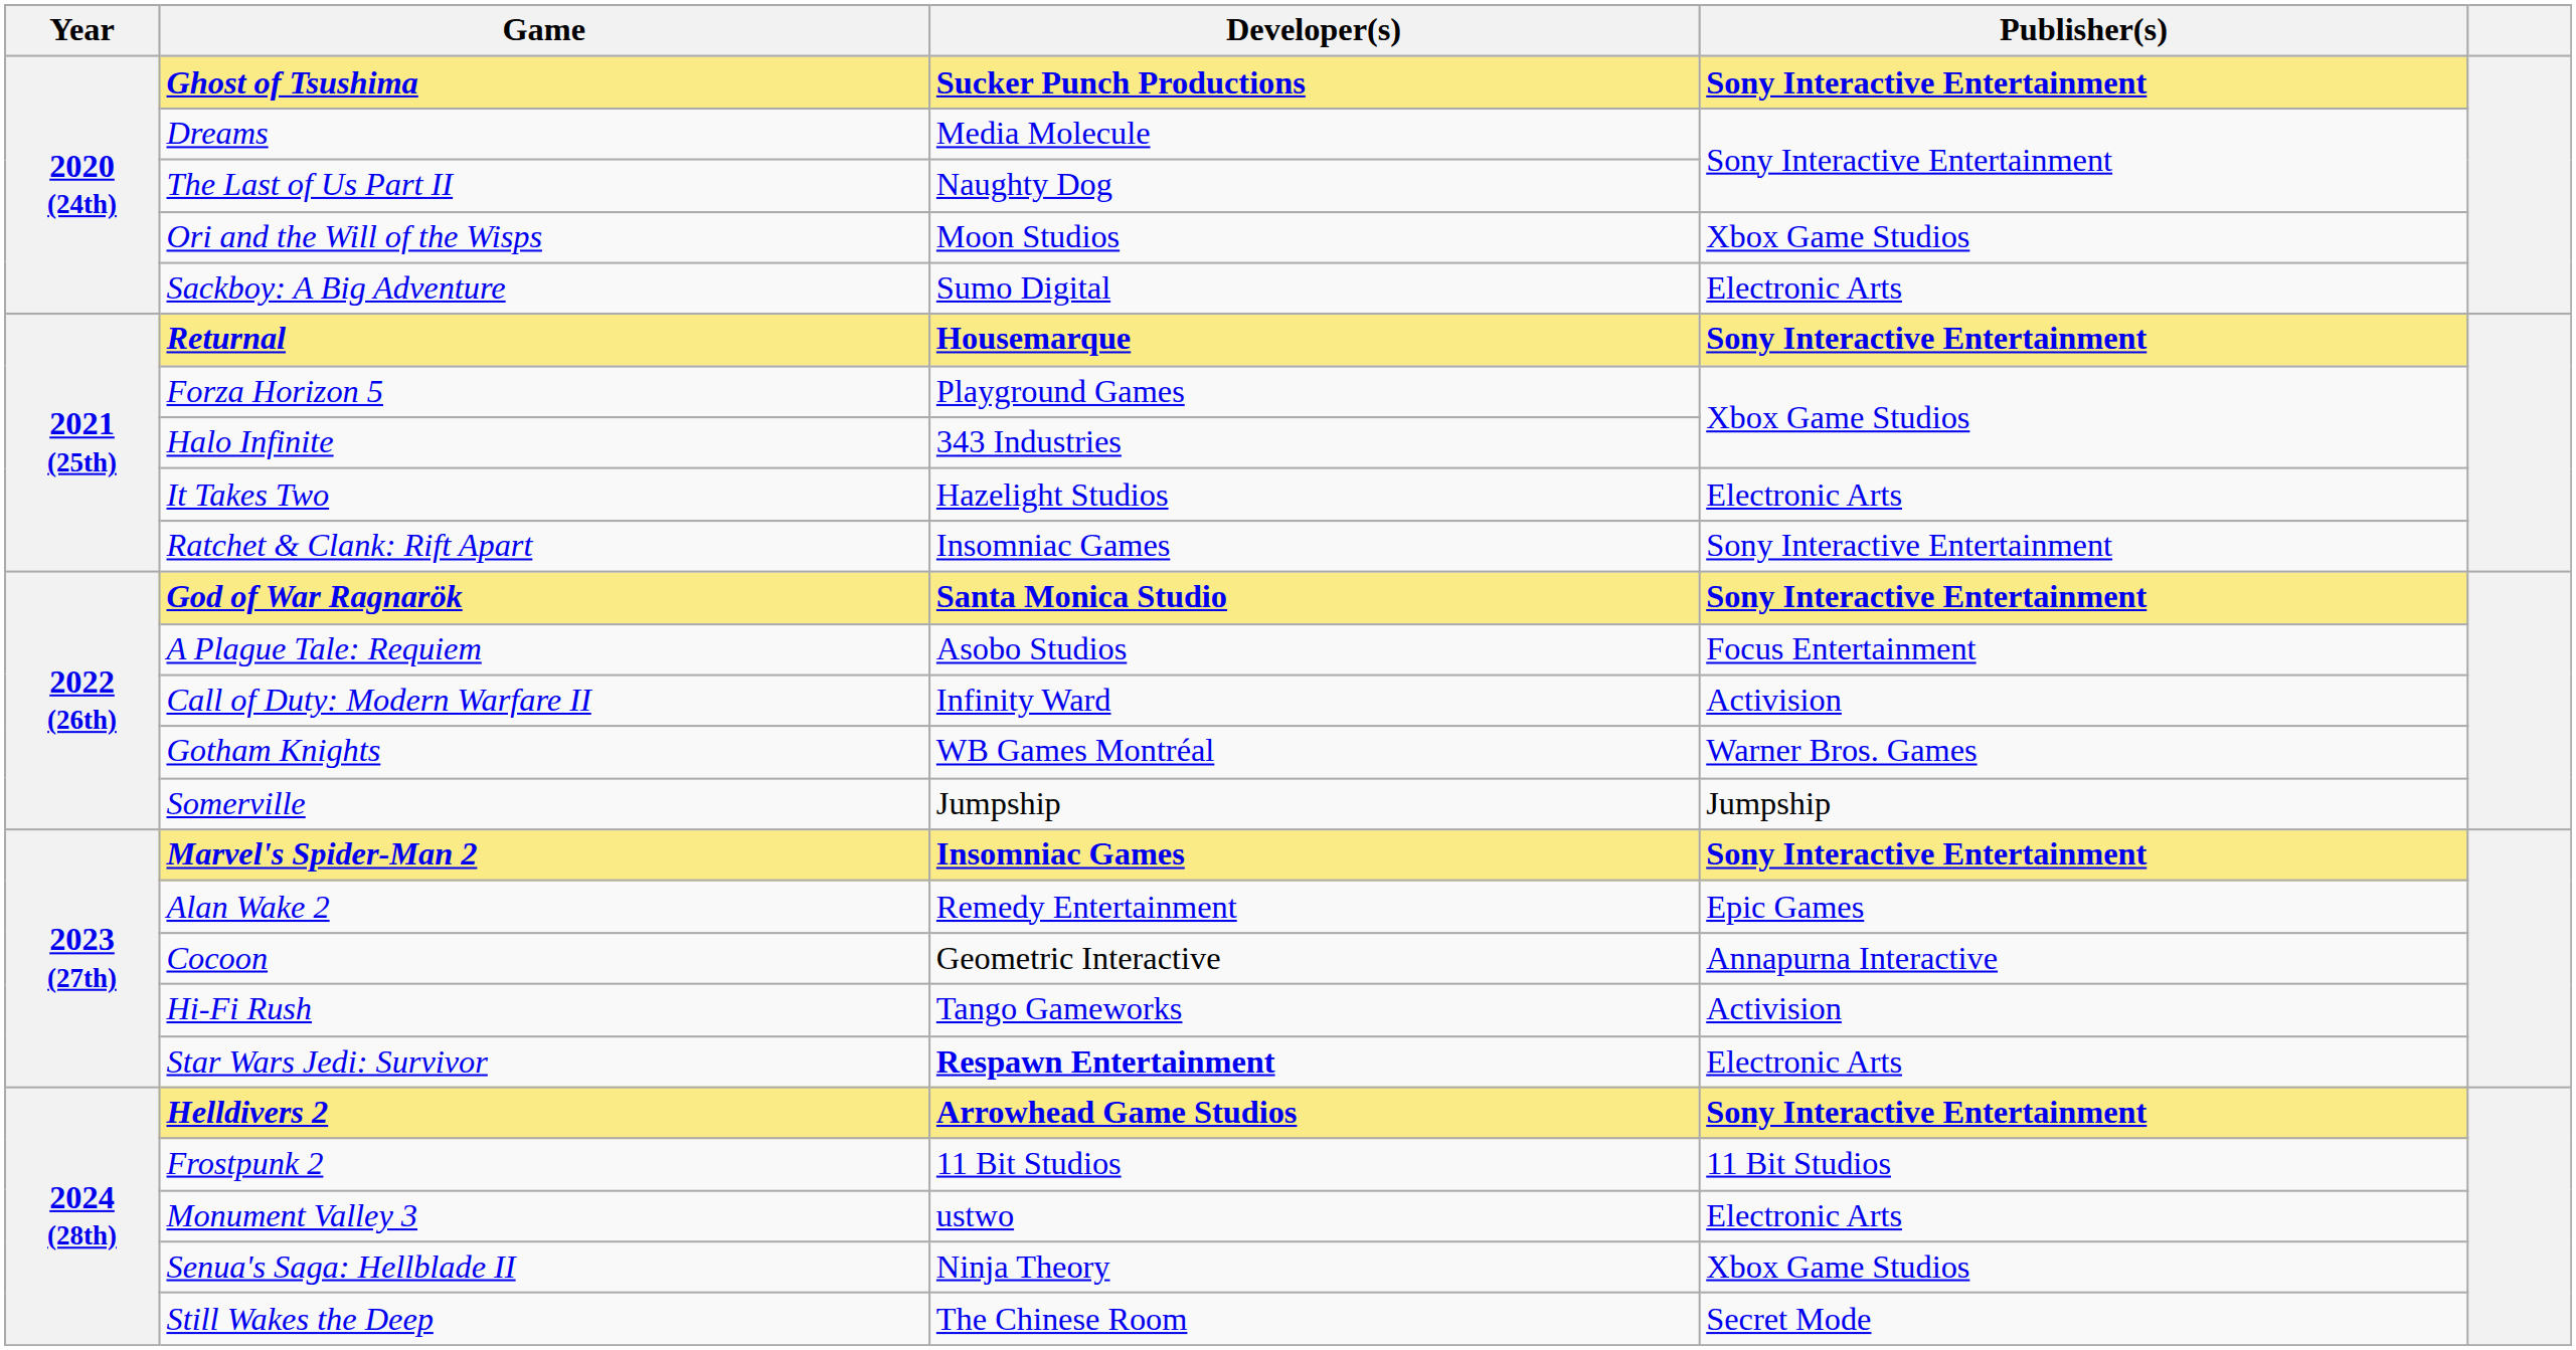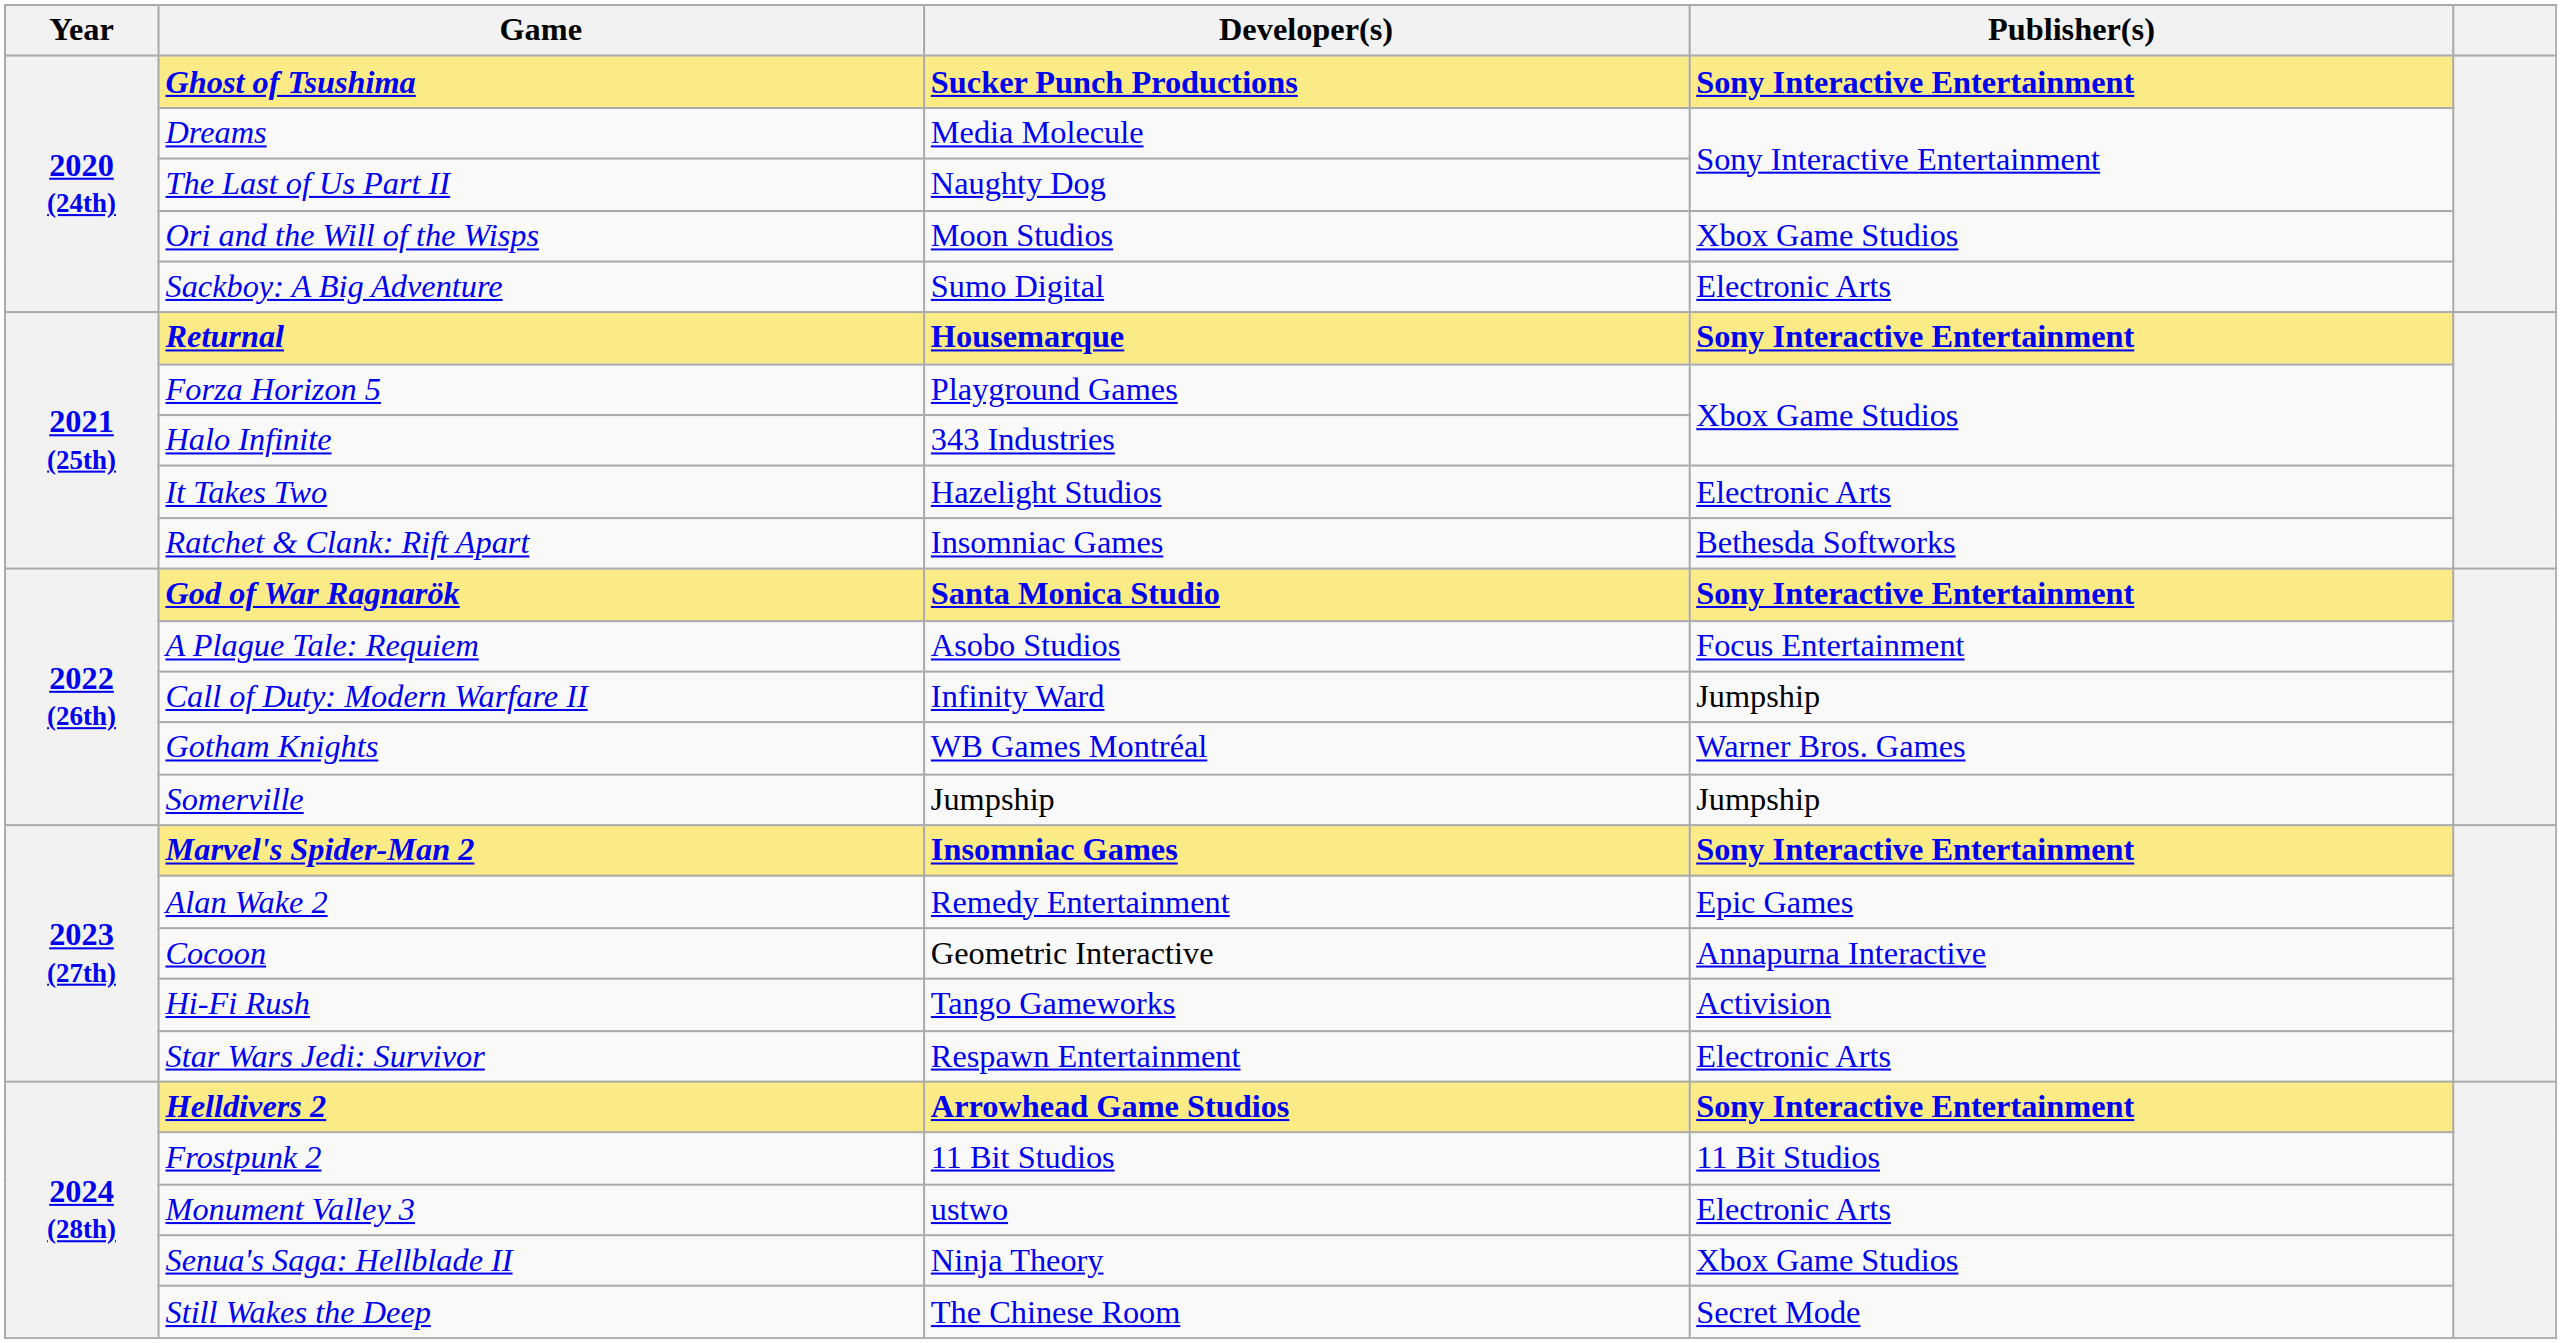Ratchet & Clank: Rift Apart | Publisher(s): Sony Interactive Entertainment -> Bethesda Softworks
Call of Duty: Modern Warfare II | Publisher(s): Activision -> Jumpship
Star Wars Jedi: Survivor | Developer(s): bold -> normal
